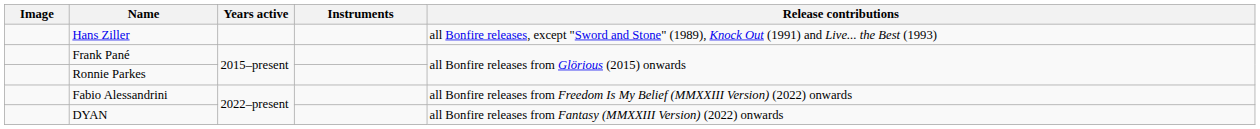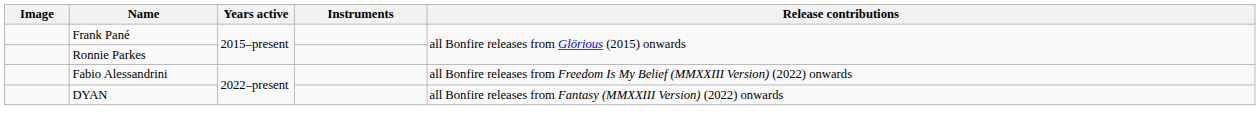- row: Hans Ziller | all Bonfire releases, except "Sword and Stone" (1989), Knock Out (1991) and Live... the Best (1993)
